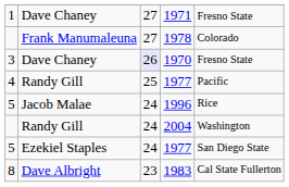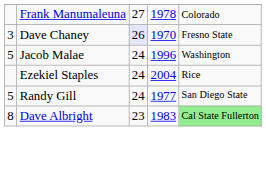- row: 1 | Dave Chaney | 27 | 1971 | Fresno State
- row: 4 | Randy Gill | 25 | 1977 | Pacific
1996 | column 5: Rice -> Washington
2004 | column 2: Randy Gill -> Ezekiel Staples
2004 | column 5: Washington -> Rice
5 / 1977 | column 2: Ezekiel Staples -> Randy Gill
1983 | column 5: no background -> lightgreen background
